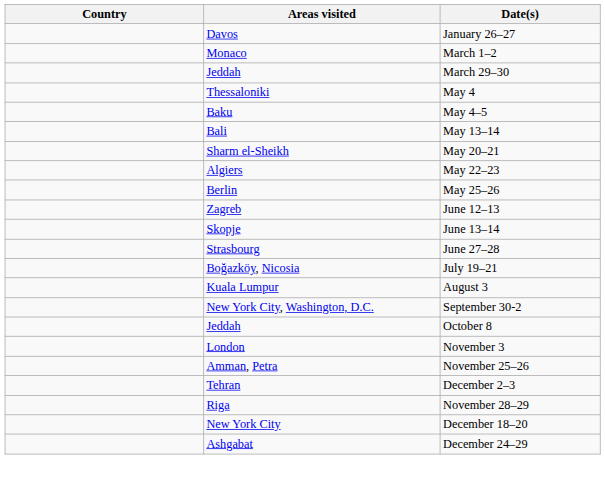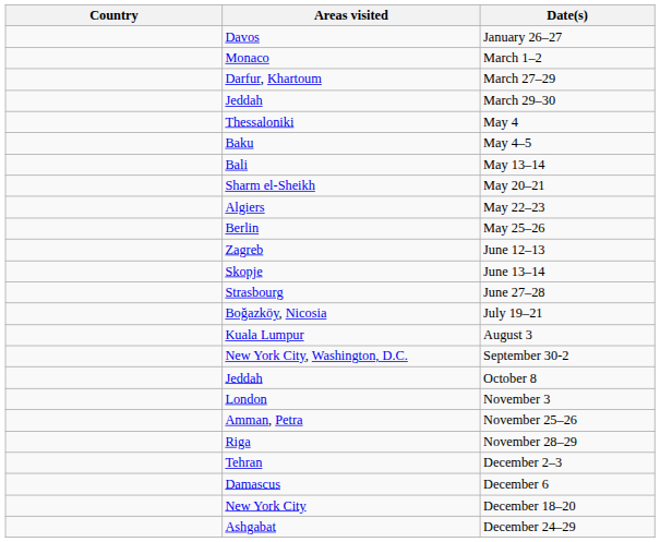+ row: Darfur, Khartoum | March 27–29
rows swapped: November 28–29 <-> December 2–3
+ row: Damascus | December 6
